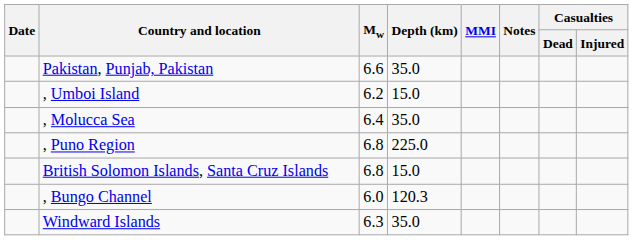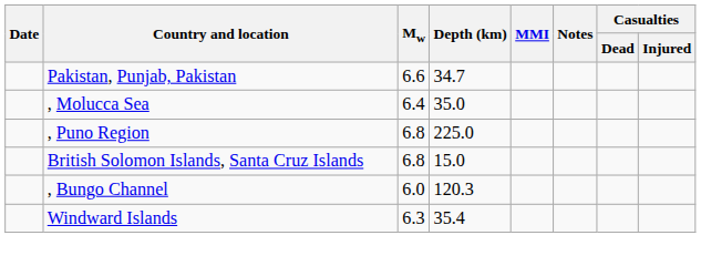Pakistan, Punjab, Pakistan | Depth (km): 35.0 -> 34.7
- row: , Umboi Island | 6.2 | 15.0
Windward Islands | Depth (km): 35.0 -> 35.4
